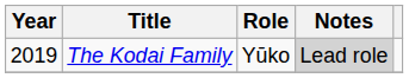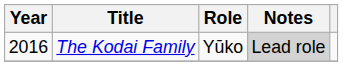The Kodai Family | Year: 2019 -> 2016
